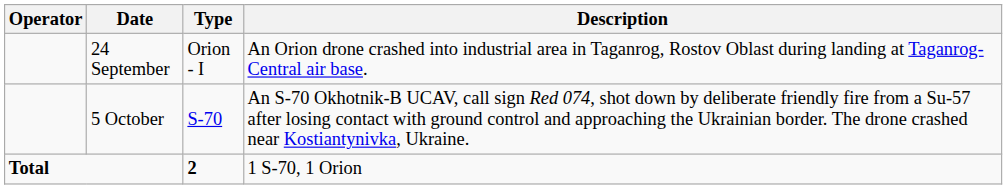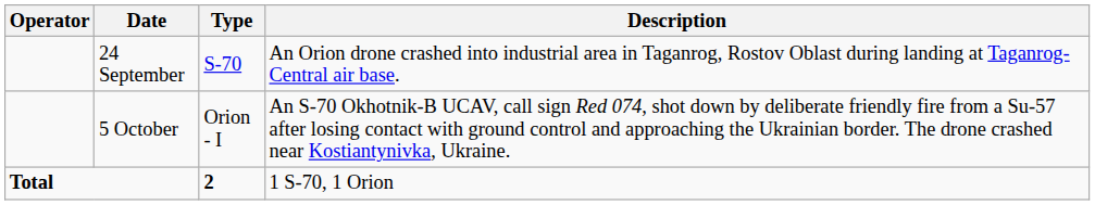24 September | Type: Orion - I -> S-70
5 October | Type: S-70 -> Orion - I
